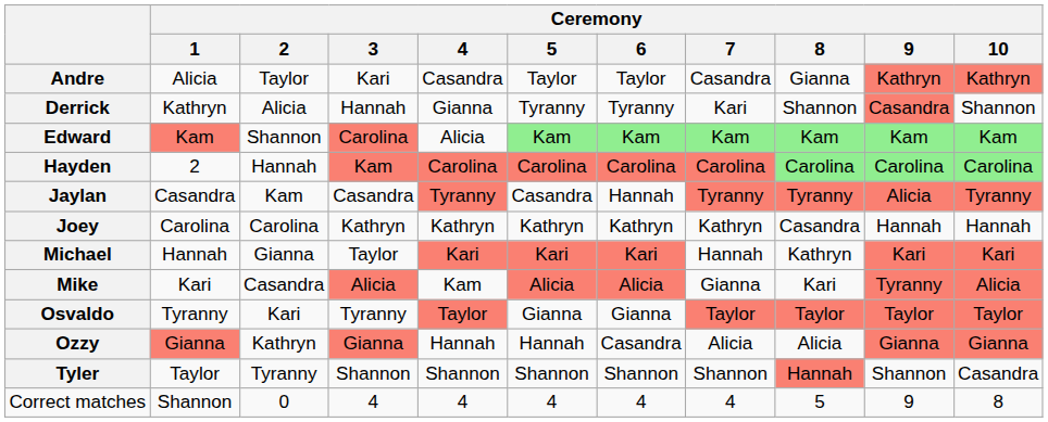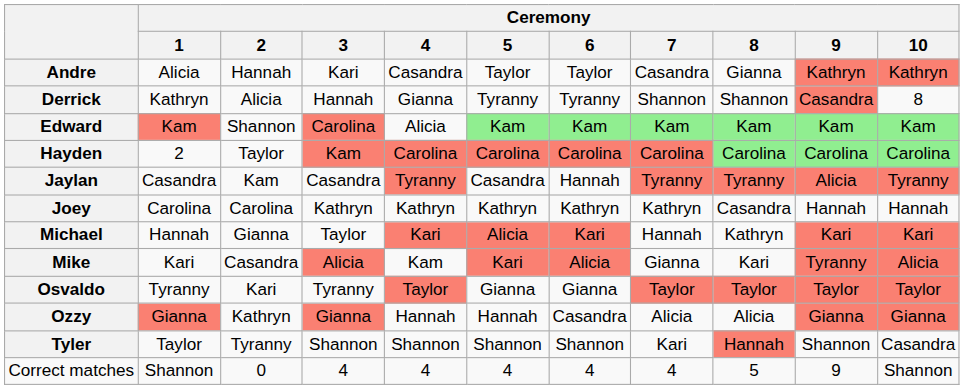Andre | Ceremony / 2: Taylor -> Hannah
Derrick | Ceremony / 7: Kari -> Shannon
Derrick | Ceremony / 10: Shannon -> 8
Hayden | Ceremony / 2: Hannah -> Taylor
Michael | Ceremony / 5: Kari -> Alicia
Mike | Ceremony / 5: Alicia -> Kari
Tyler | Ceremony / 7: Shannon -> Kari
Correct matches | Ceremony / 10: 8 -> Shannon
